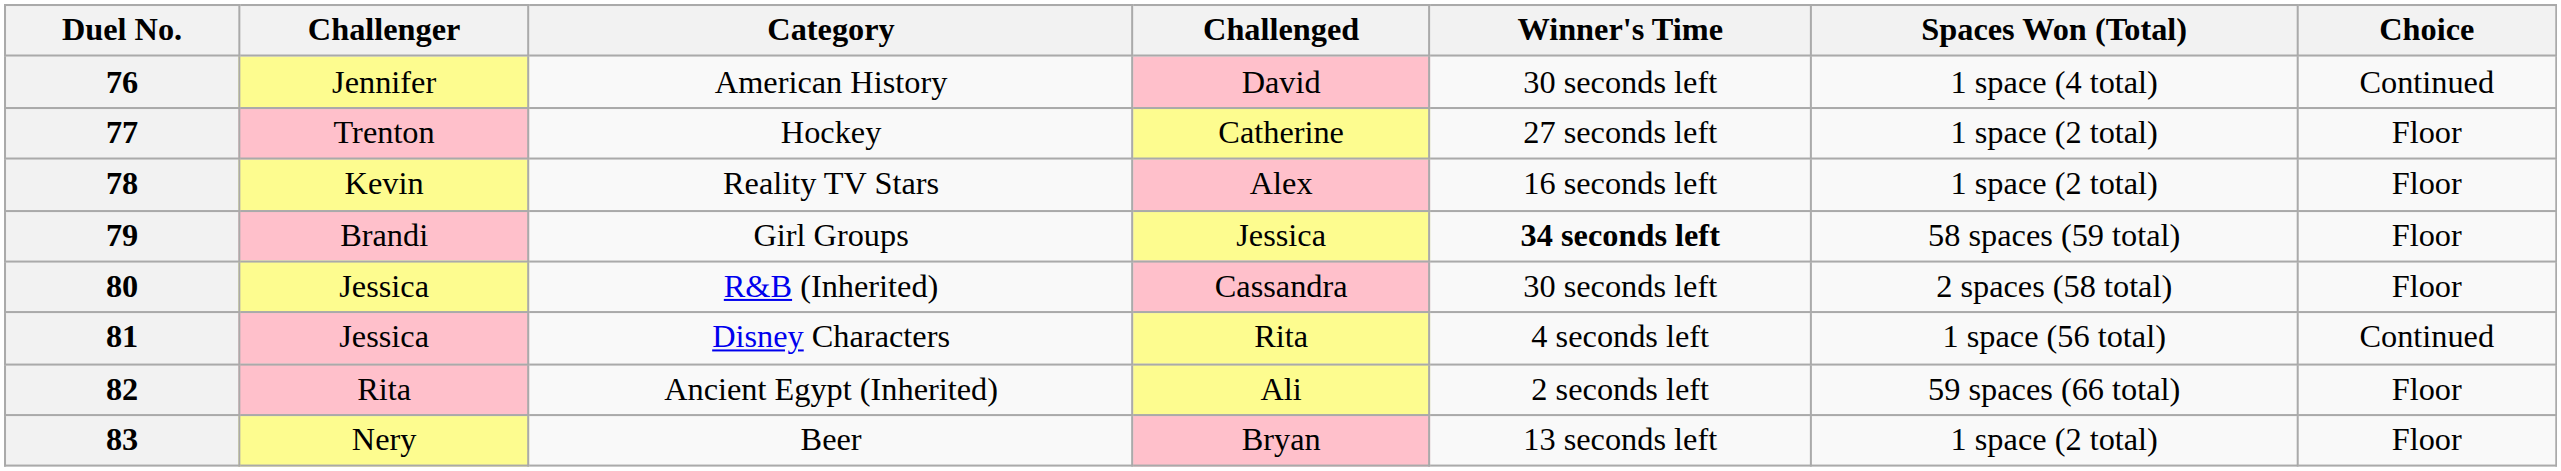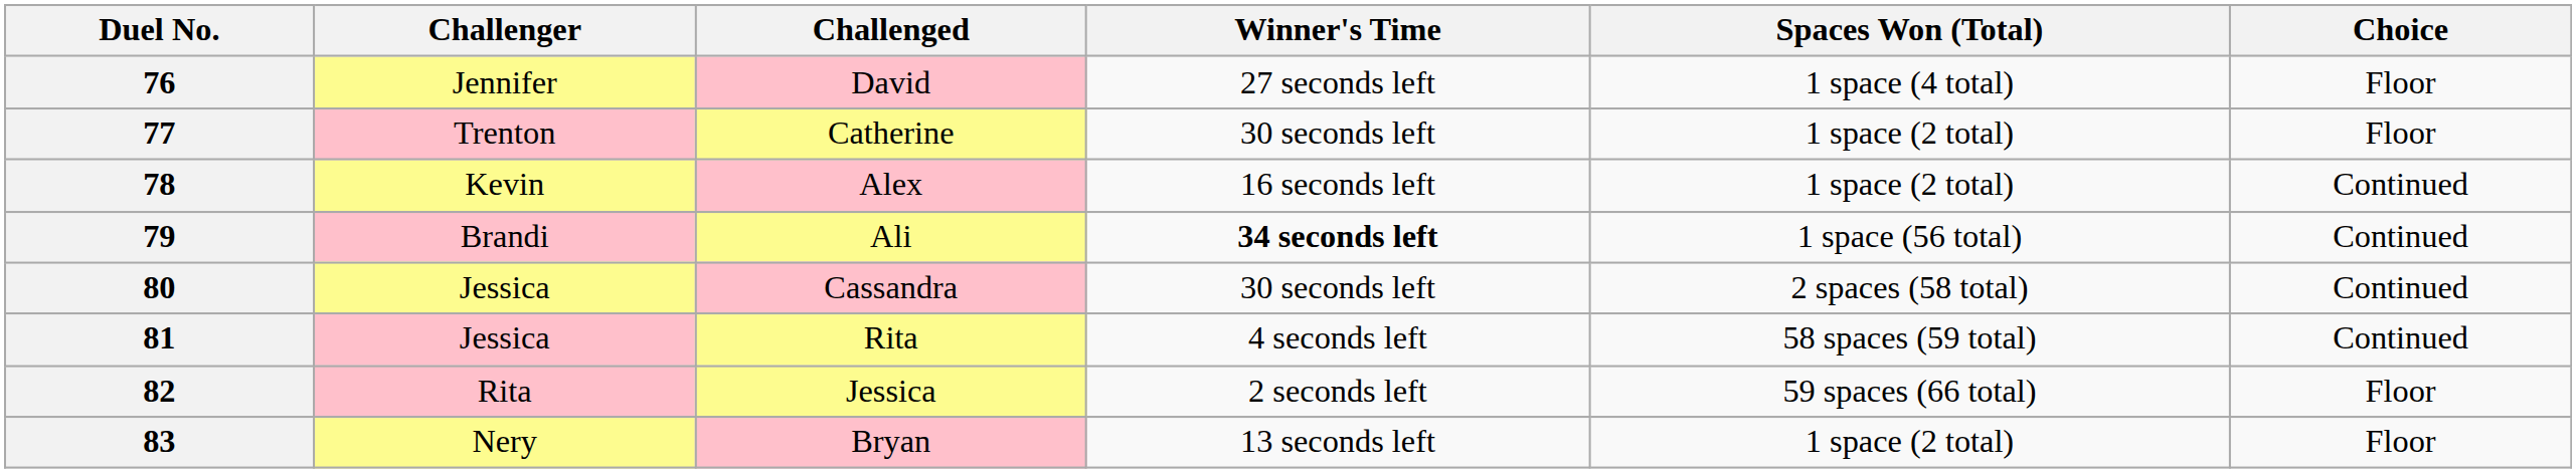- column: Category | American History | Hockey | Reality TV Stars | Girl Groups | R&B (Inherited) | Disney Characters | Ancient Egypt (Inherited) | Beer
76 | Winner's Time: 30 seconds left -> 27 seconds left
76 | Choice: Continued -> Floor
77 | Winner's Time: 27 seconds left -> 30 seconds left
78 | Choice: Floor -> Continued
79 | Challenged: Jessica -> Ali
79 | Spaces Won (Total): 58 spaces (59 total) -> 1 space (56 total)
79 | Choice: Floor -> Continued
80 | Choice: Floor -> Continued
81 | Spaces Won (Total): 1 space (56 total) -> 58 spaces (59 total)
82 | Challenged: Ali -> Jessica
